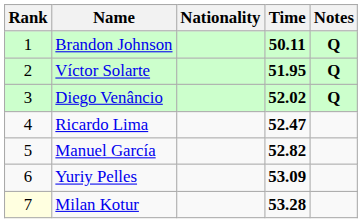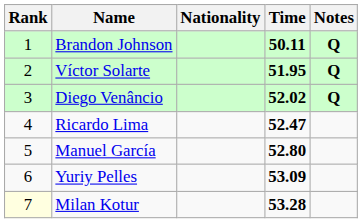Manuel García | Time: 52.82 -> 52.80
